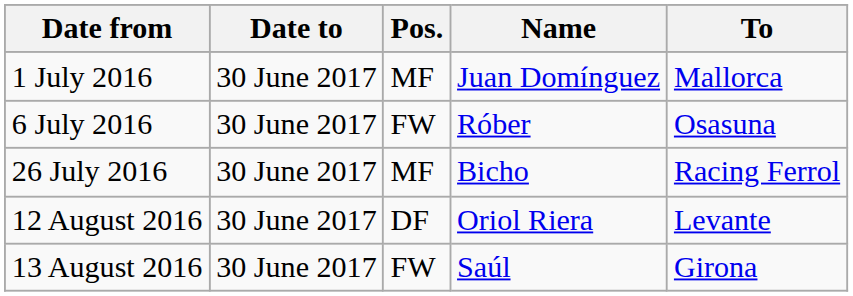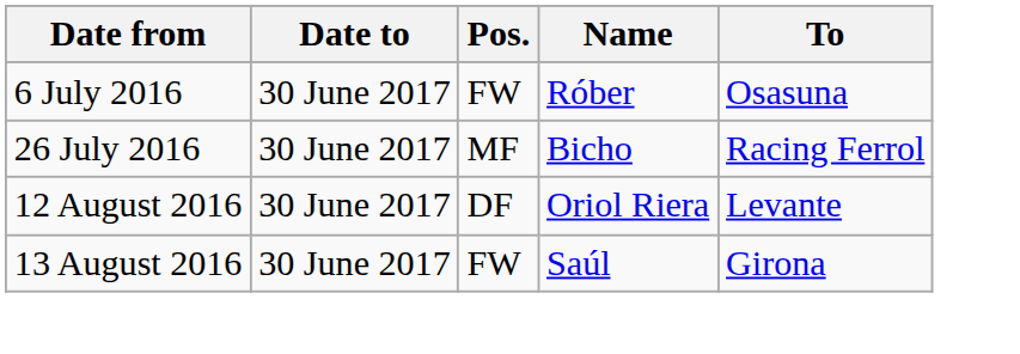- row: 1 July 2016 | 30 June 2017 | MF | Juan Domínguez | Mallorca
